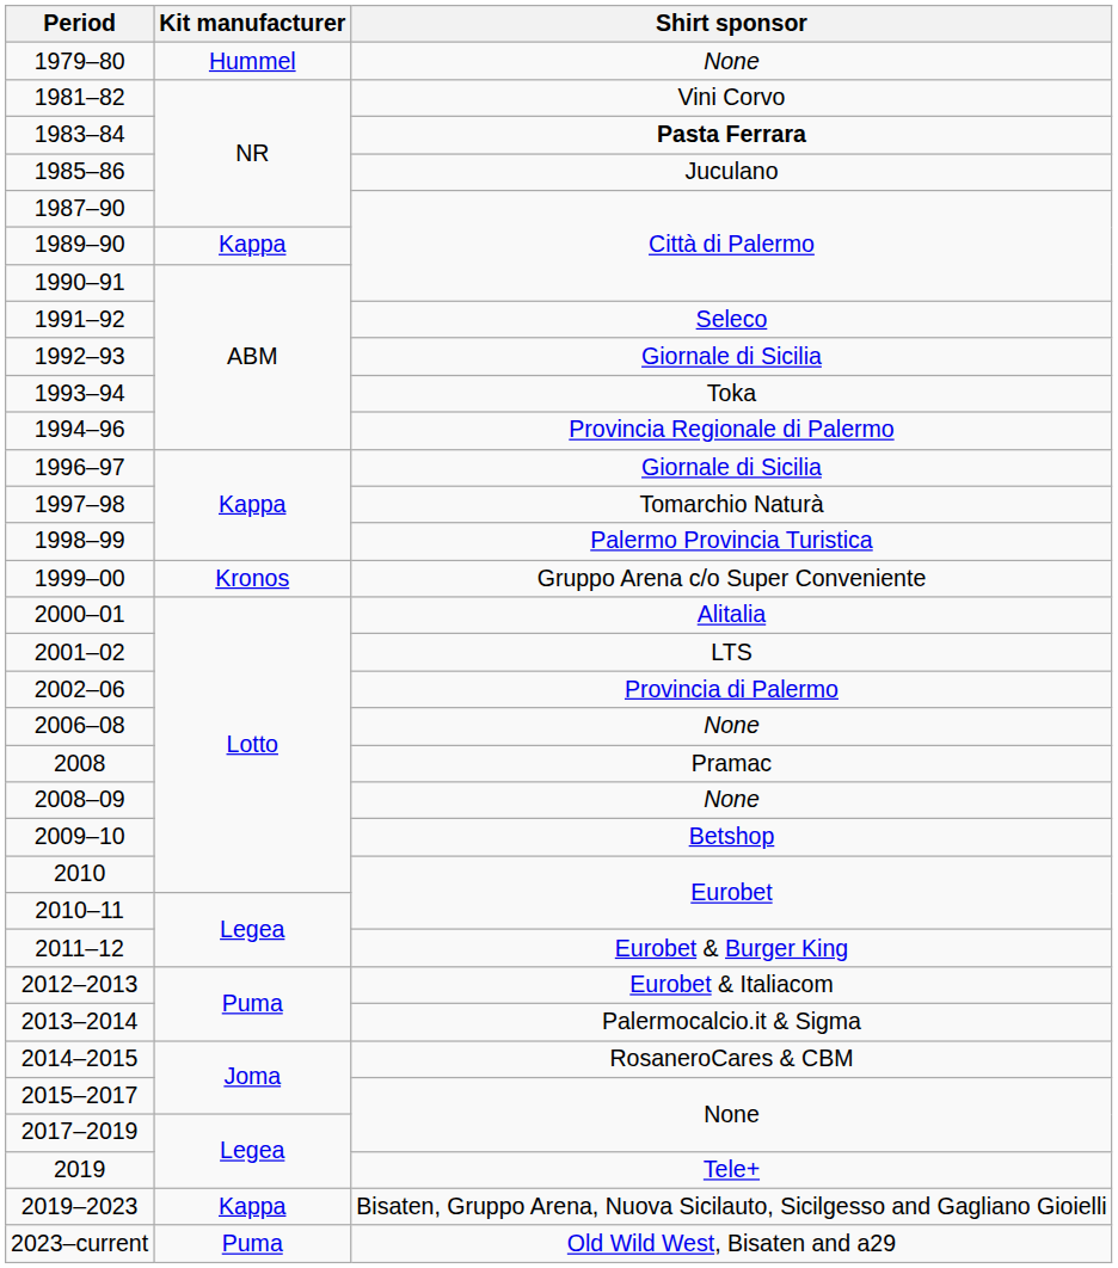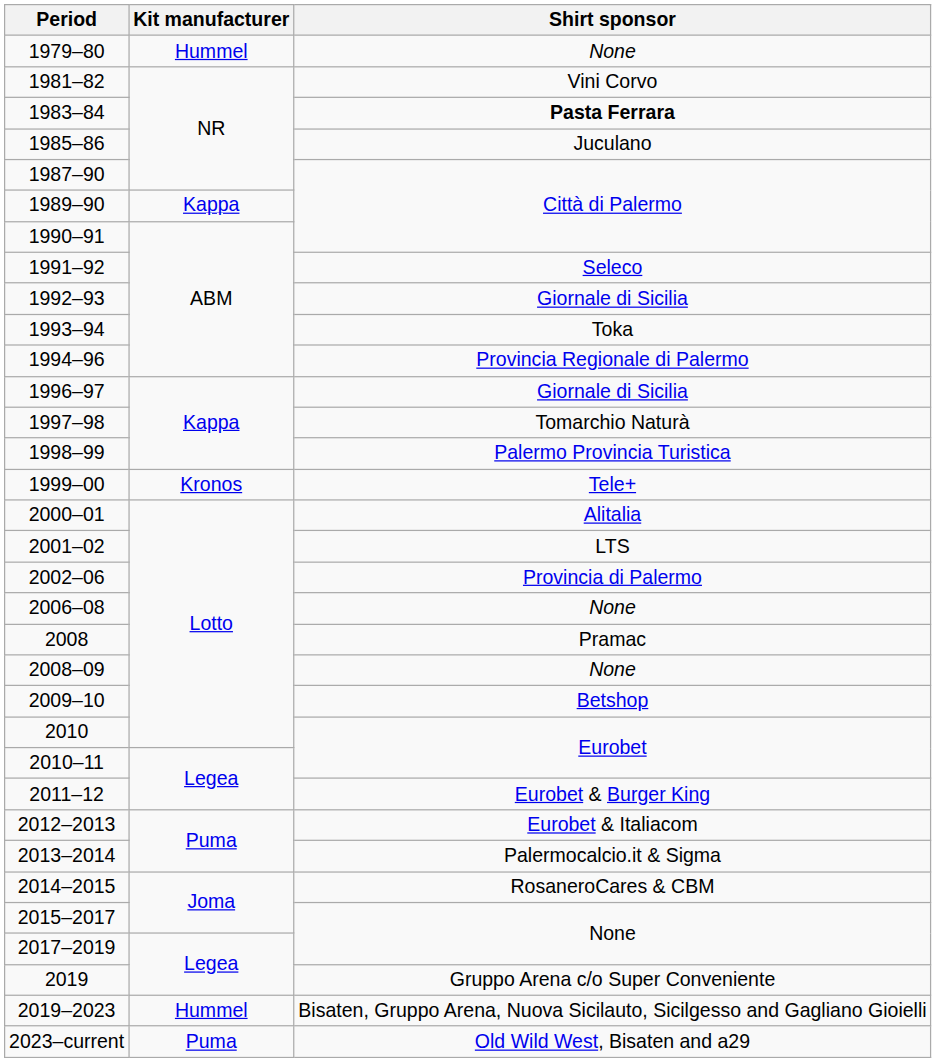1999–00 | Shirt sponsor: Gruppo Arena c/o Super Conveniente -> Tele+
2019 | Shirt sponsor: Tele+ -> Gruppo Arena c/o Super Conveniente
2019–2023 | Kit manufacturer: Kappa -> Hummel
